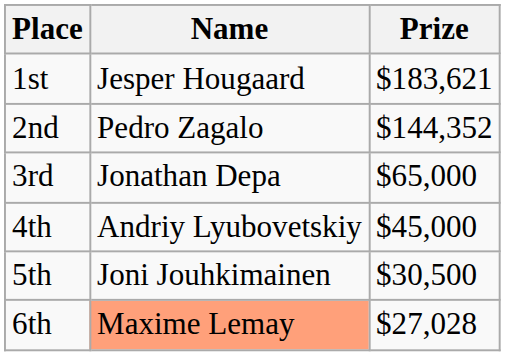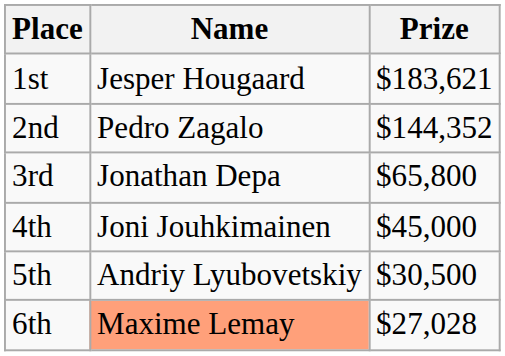3rd | Prize: $65,000 -> $65,800
4th | Name: Andriy Lyubovetskiy -> Joni Jouhkimainen
5th | Name: Joni Jouhkimainen -> Andriy Lyubovetskiy
